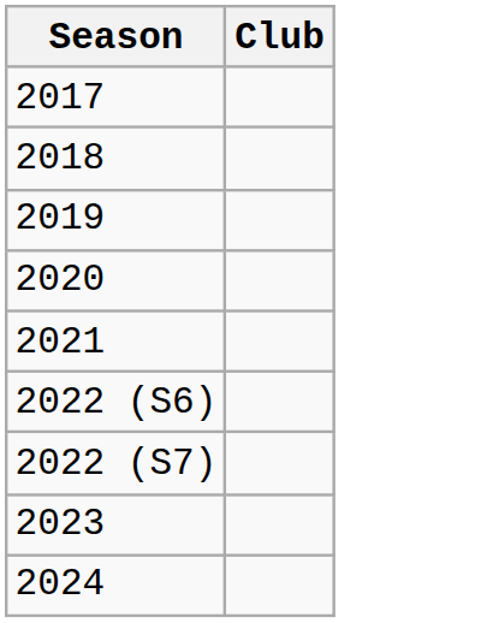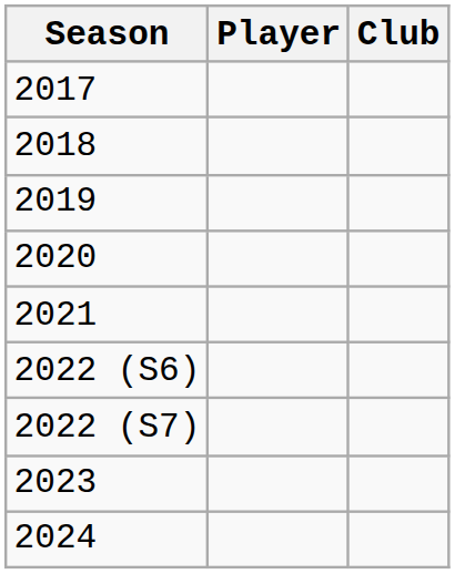+ column: Player
